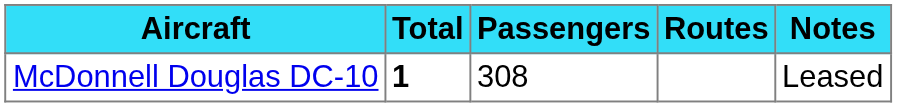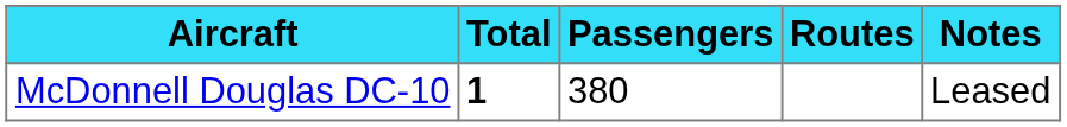McDonnell Douglas DC-10 | Passengers: 308 -> 380
